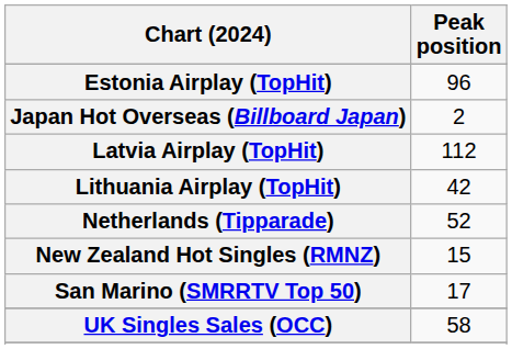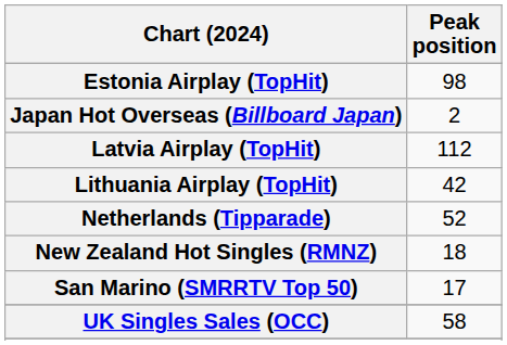Estonia Airplay (TopHit) | Peak position: 96 -> 98
New Zealand Hot Singles (RMNZ) | Peak position: 15 -> 18
